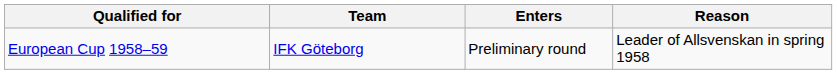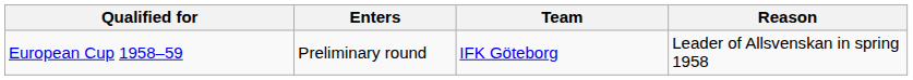columns swapped: Enters <-> Team
